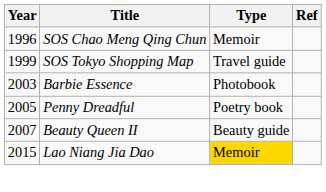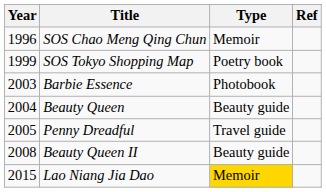SOS Tokyo Shopping Map | Type: Travel guide -> Poetry book
+ row: 2004 | Beauty Queen | Beauty guide
Penny Dreadful | Type: Poetry book -> Travel guide
Beauty Queen II | Year: 2007 -> 2008
